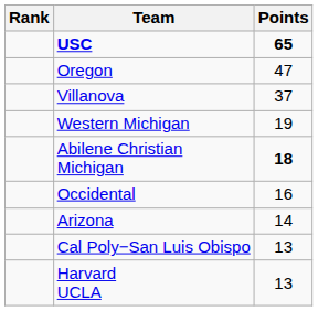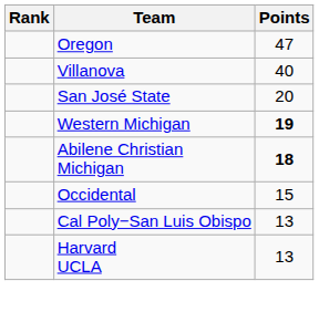- row: USC | 65
Villanova | Points: 37 -> 40
+ row: San José State | 20
Western Michigan | Points: normal -> bold
Occidental | Points: 16 -> 15
- row: Arizona | 14
